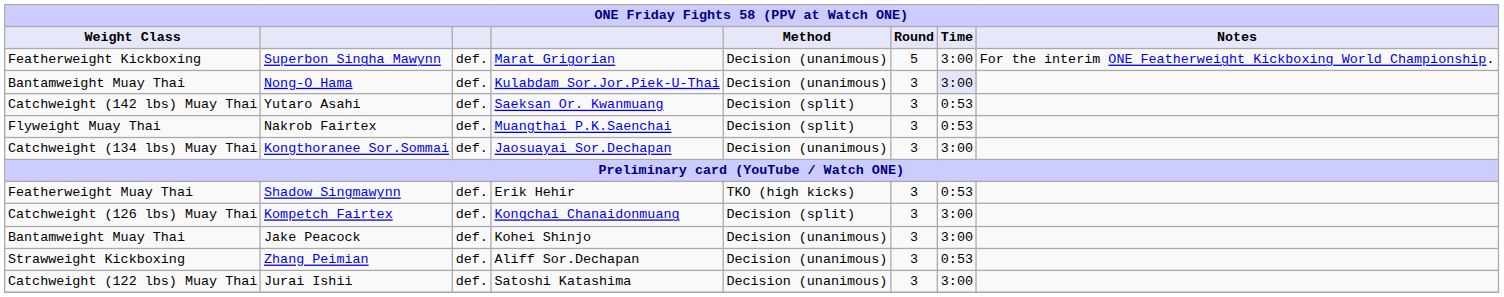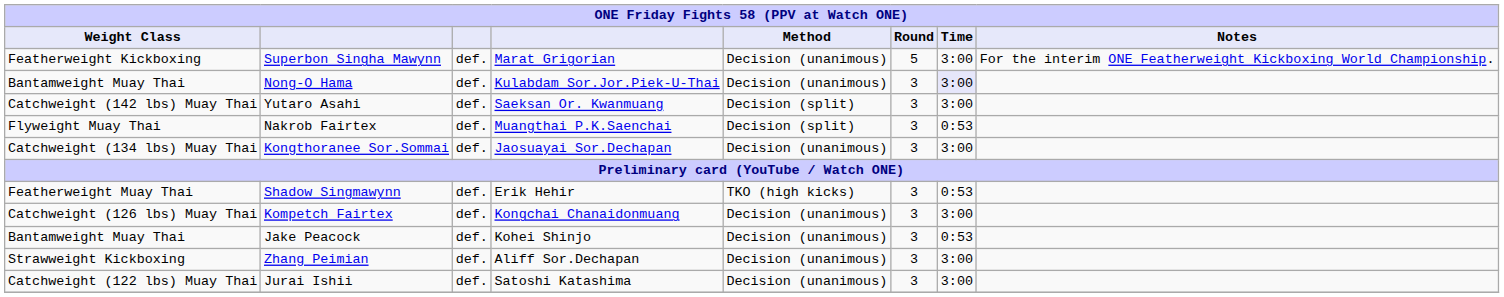Yutaro Asahi | Time: 0:53 -> 3:00
Kompetch Fairtex | Method: Decision (split) -> Decision (unanimous)
Jake Peacock | Time: 3:00 -> 0:53
Zhang Peimian | Time: 0:53 -> 3:00
